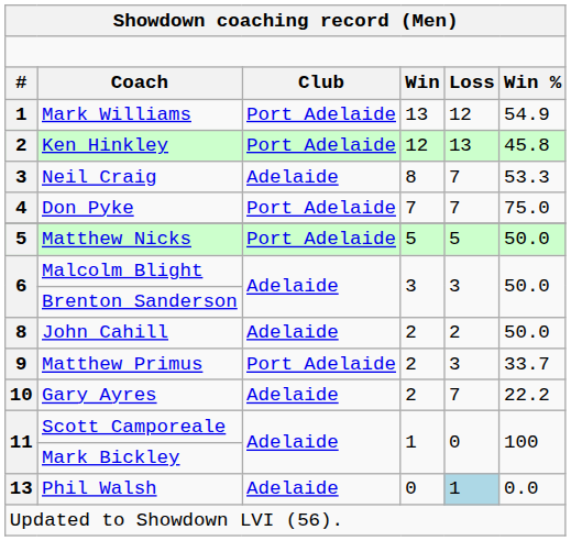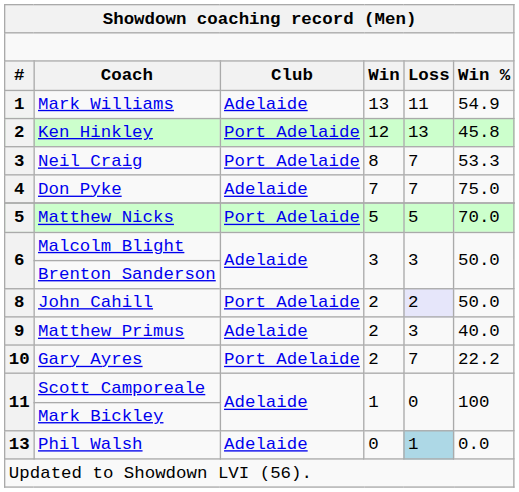Mark Williams | column 3: Port Adelaide -> Adelaide
Mark Williams | column 5: 12 -> 11
Neil Craig | column 3: Adelaide -> Port Adelaide
Don Pyke | column 3: Port Adelaide -> Adelaide
Matthew Nicks | column 6: 50.0 -> 70.0
John Cahill | column 3: Adelaide -> Port Adelaide
John Cahill | column 5: no background -> lavender background
Matthew Primus | column 3: Port Adelaide -> Adelaide
Matthew Primus | column 6: 33.7 -> 40.0
Gary Ayres | column 3: Adelaide -> Port Adelaide
